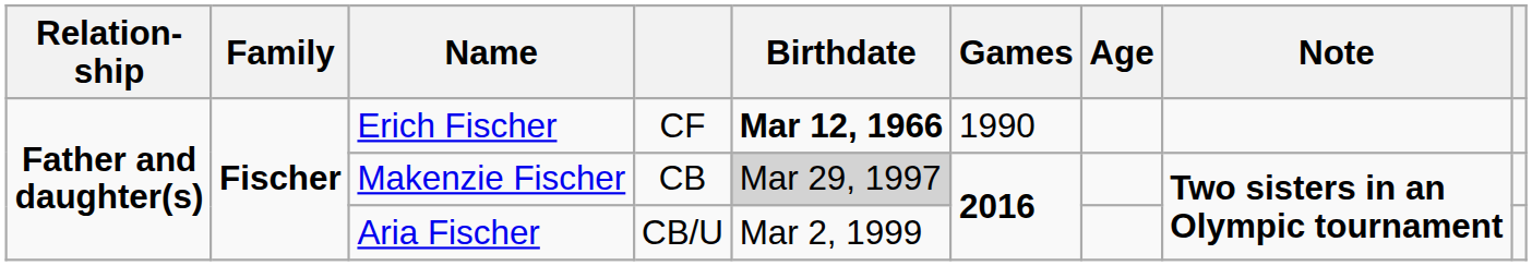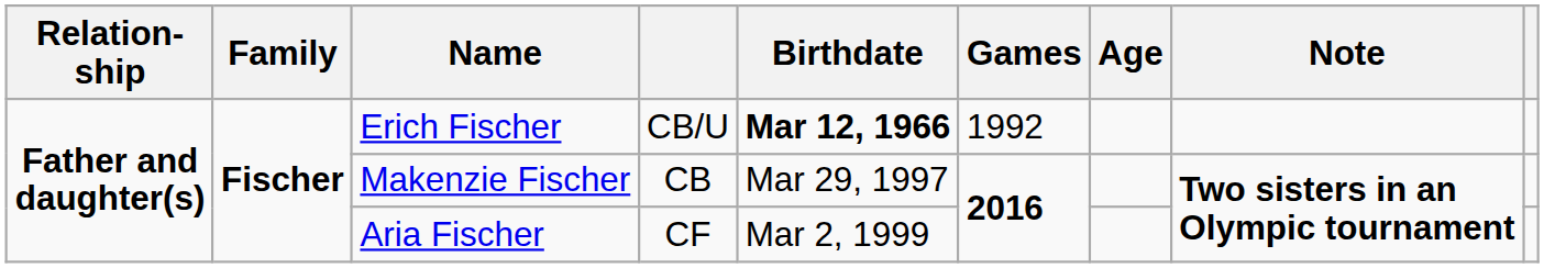Erich Fischer | column 4: CF -> CB/U
Erich Fischer | Games: 1990 -> 1992
Makenzie Fischer | Birthdate: lightgrey background -> no background
Aria Fischer | column 4: CB/U -> CF
